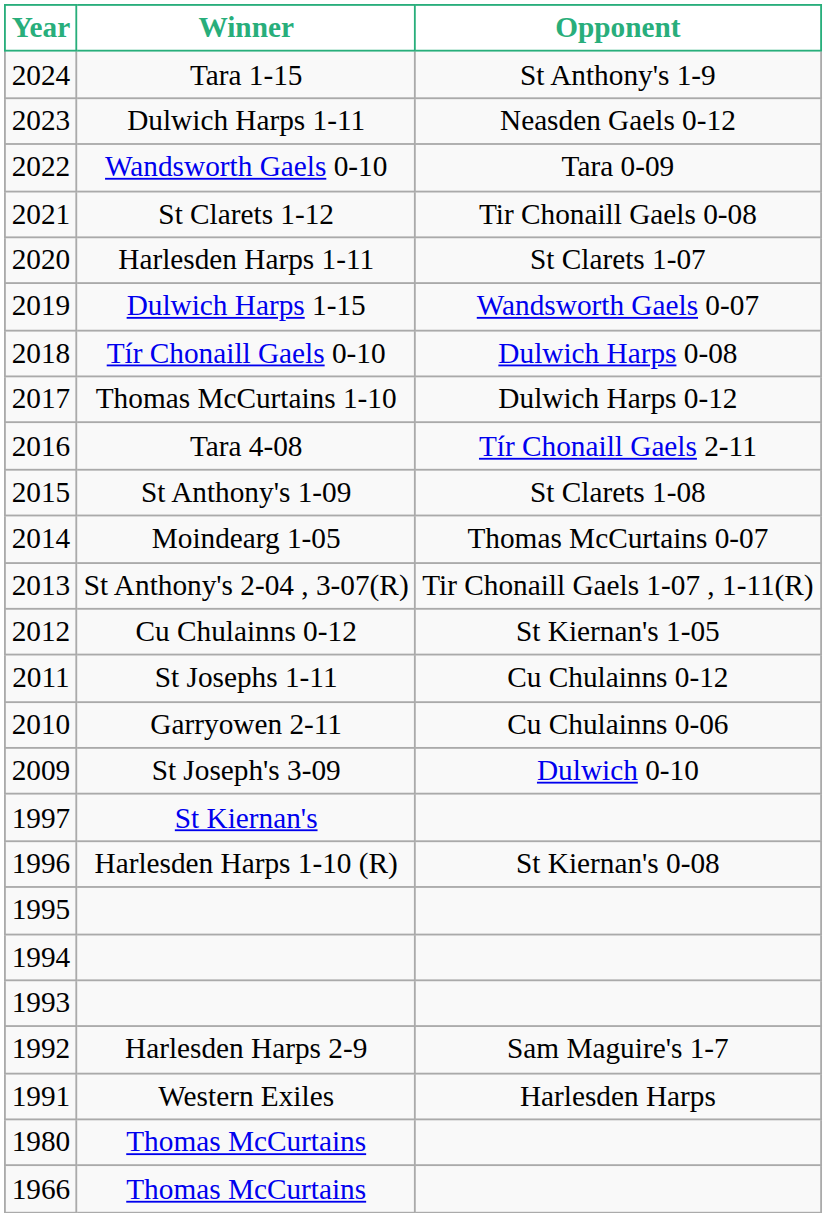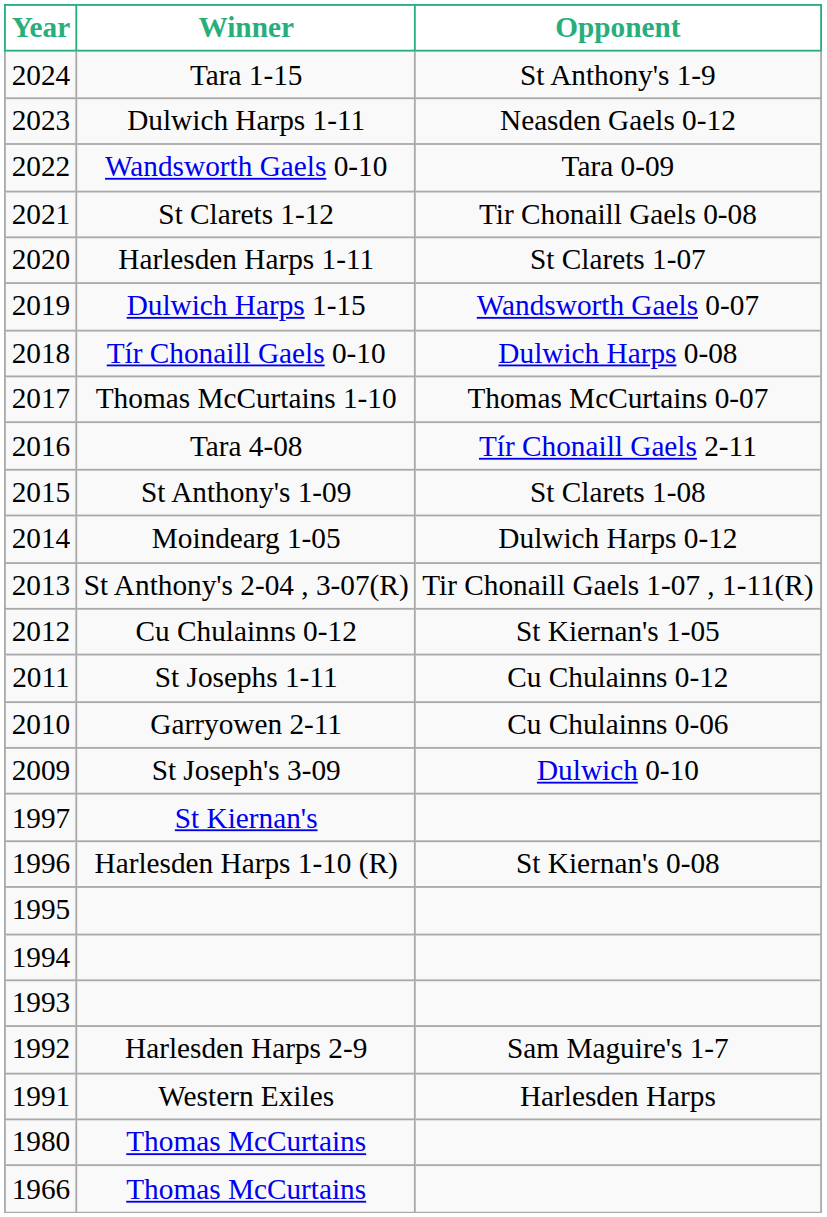2017 | Opponent: Dulwich Harps 0-12 -> Thomas McCurtains 0-07
2014 | Opponent: Thomas McCurtains 0-07 -> Dulwich Harps 0-12
